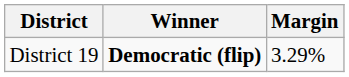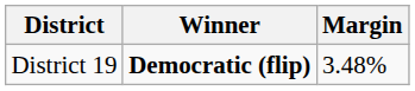District 19 | Margin: 3.29% -> 3.48%
